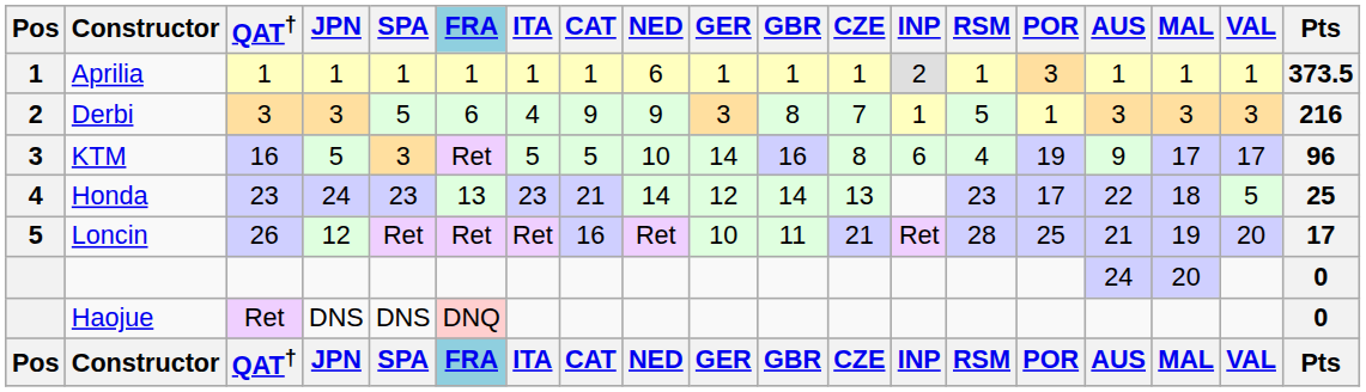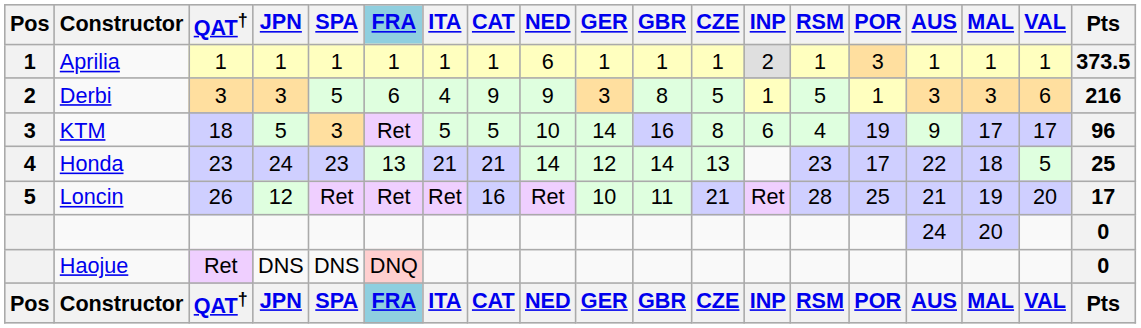Derbi | CZE: 7 -> 5
Derbi | VAL: 3 -> 6
KTM | QAT†: 16 -> 18
Honda | ITA: 23 -> 21
